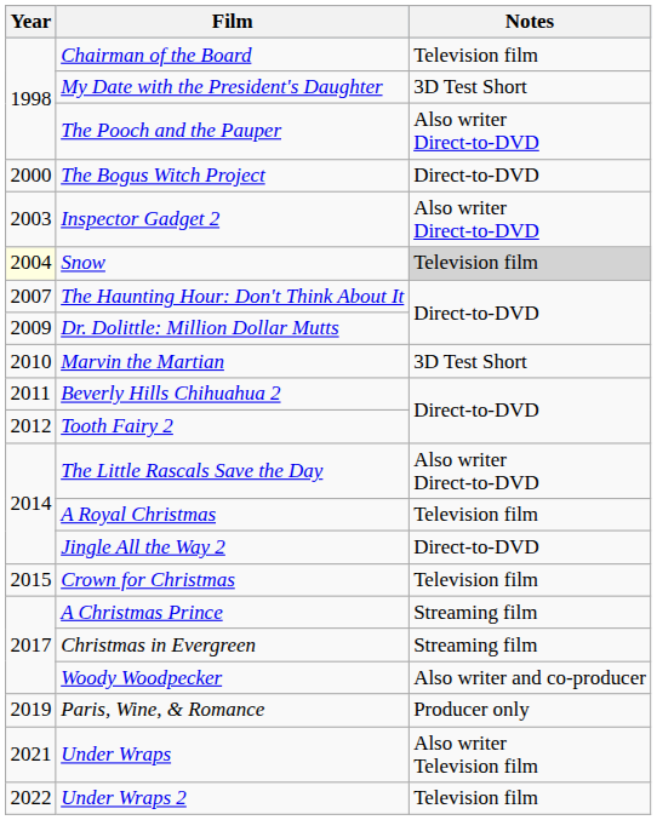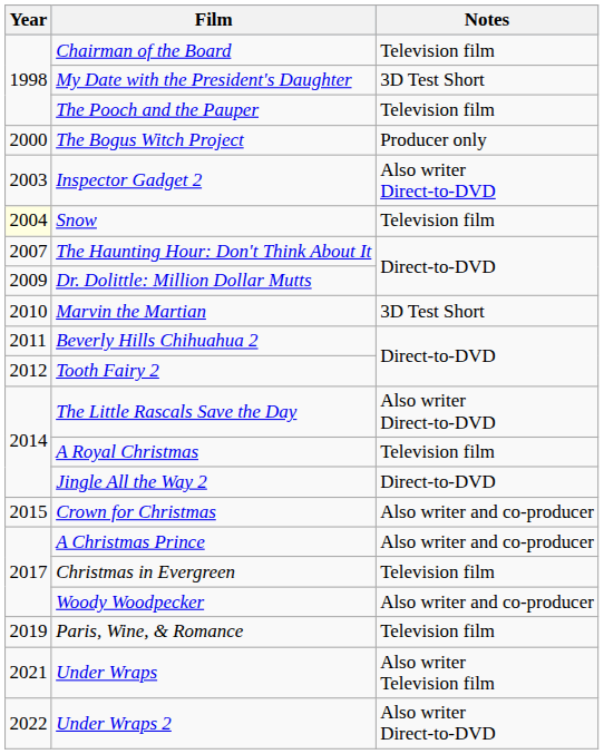The Pooch and the Pauper | Notes: Also writer Direct-to-DVD -> Television film
The Bogus Witch Project | Notes: Direct-to-DVD -> Producer only
Snow | Notes: lightgrey background -> no background
Crown for Christmas | Notes: Television film -> Also writer and co-producer
A Christmas Prince | Notes: Streaming film -> Also writer and co-producer
Christmas in Evergreen | Notes: Streaming film -> Television film
Paris, Wine, & Romance | Notes: Producer only -> Television film
Under Wraps 2 | Notes: Television film -> Also writer Direct-to-DVD
